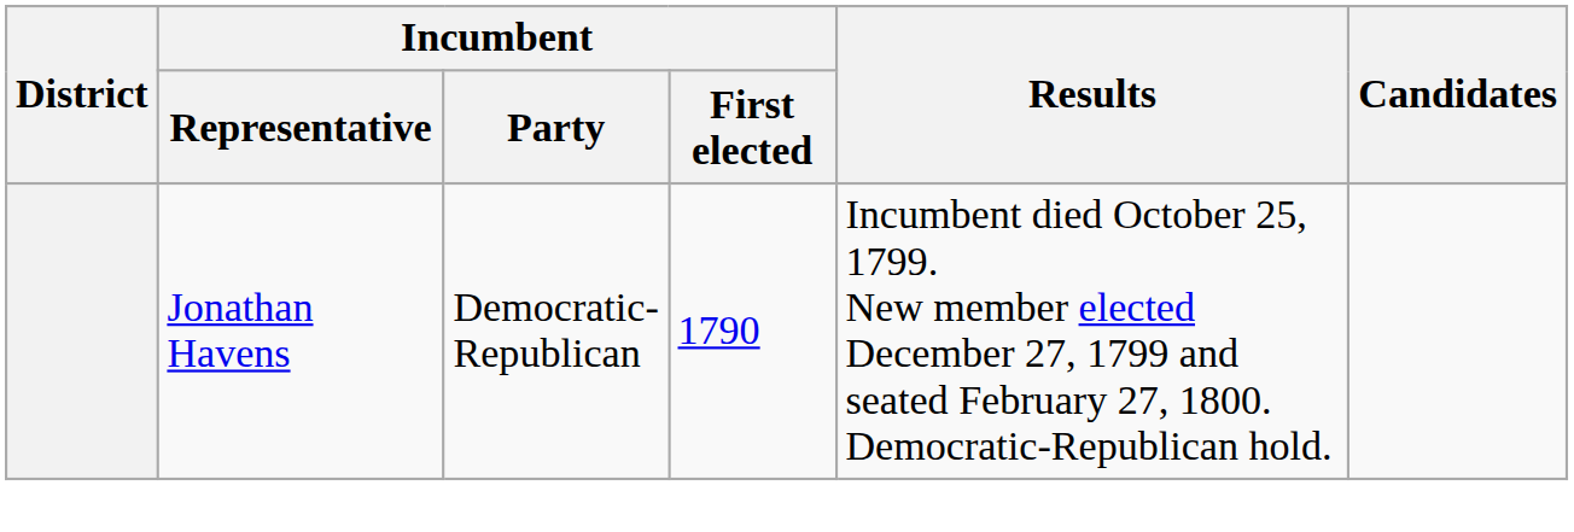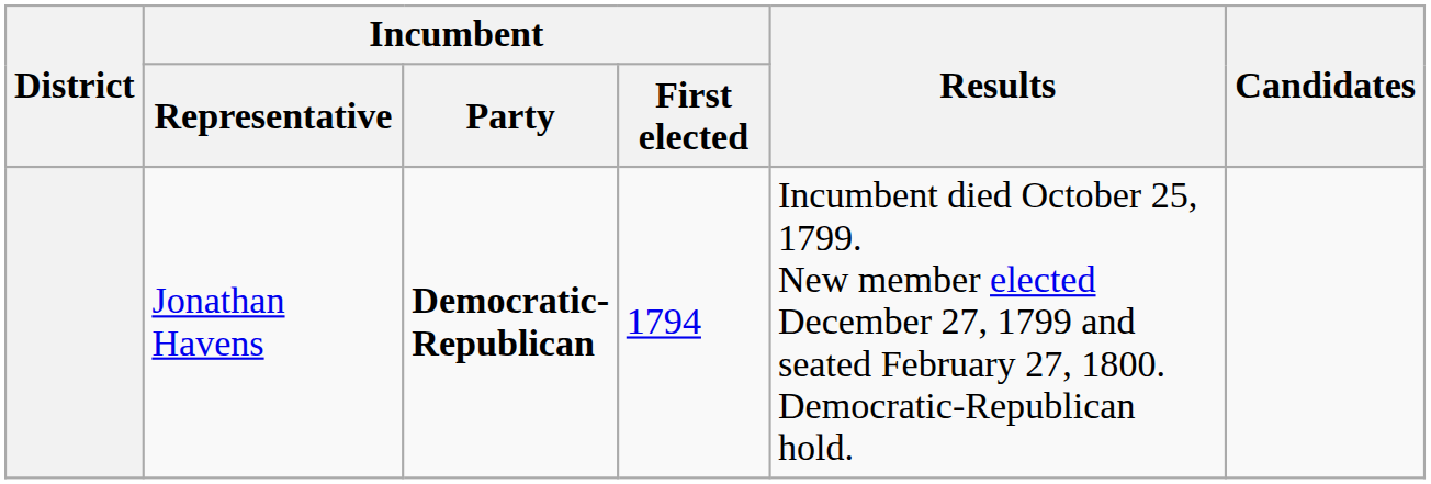Jonathan Havens | Incumbent / Party: normal -> bold
Jonathan Havens | Incumbent / First elected: 1790 -> 1794
